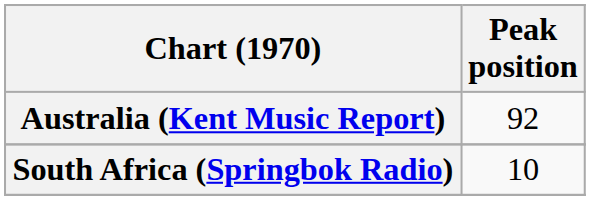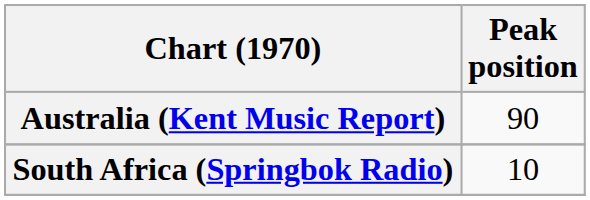Australia (Kent Music Report) | Peak position: 92 -> 90
